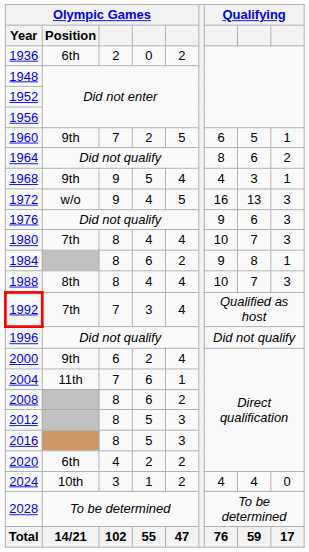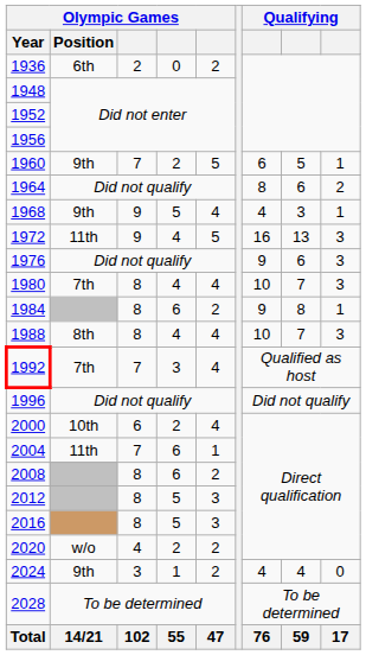1972 | Olympic Games / Position: w/o -> 11th
2000 | Olympic Games / Position: 9th -> 10th
2020 | Olympic Games / Position: 6th -> w/o
2024 | Olympic Games / Position: 10th -> 9th
